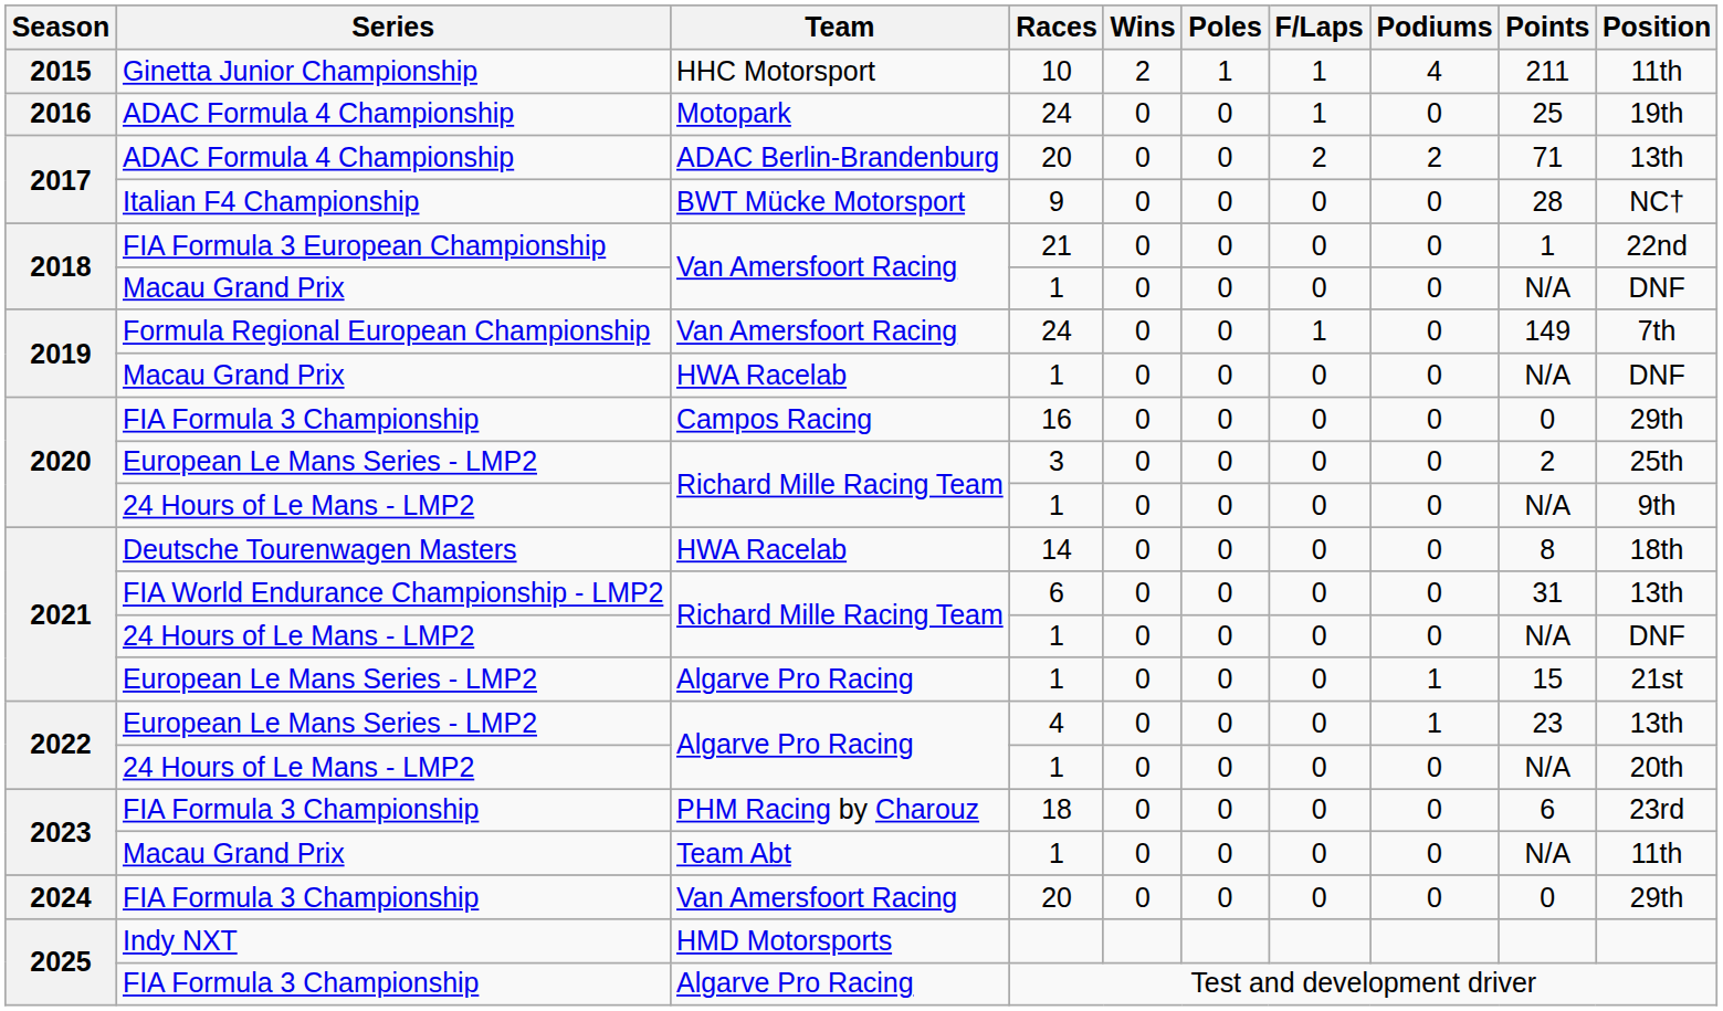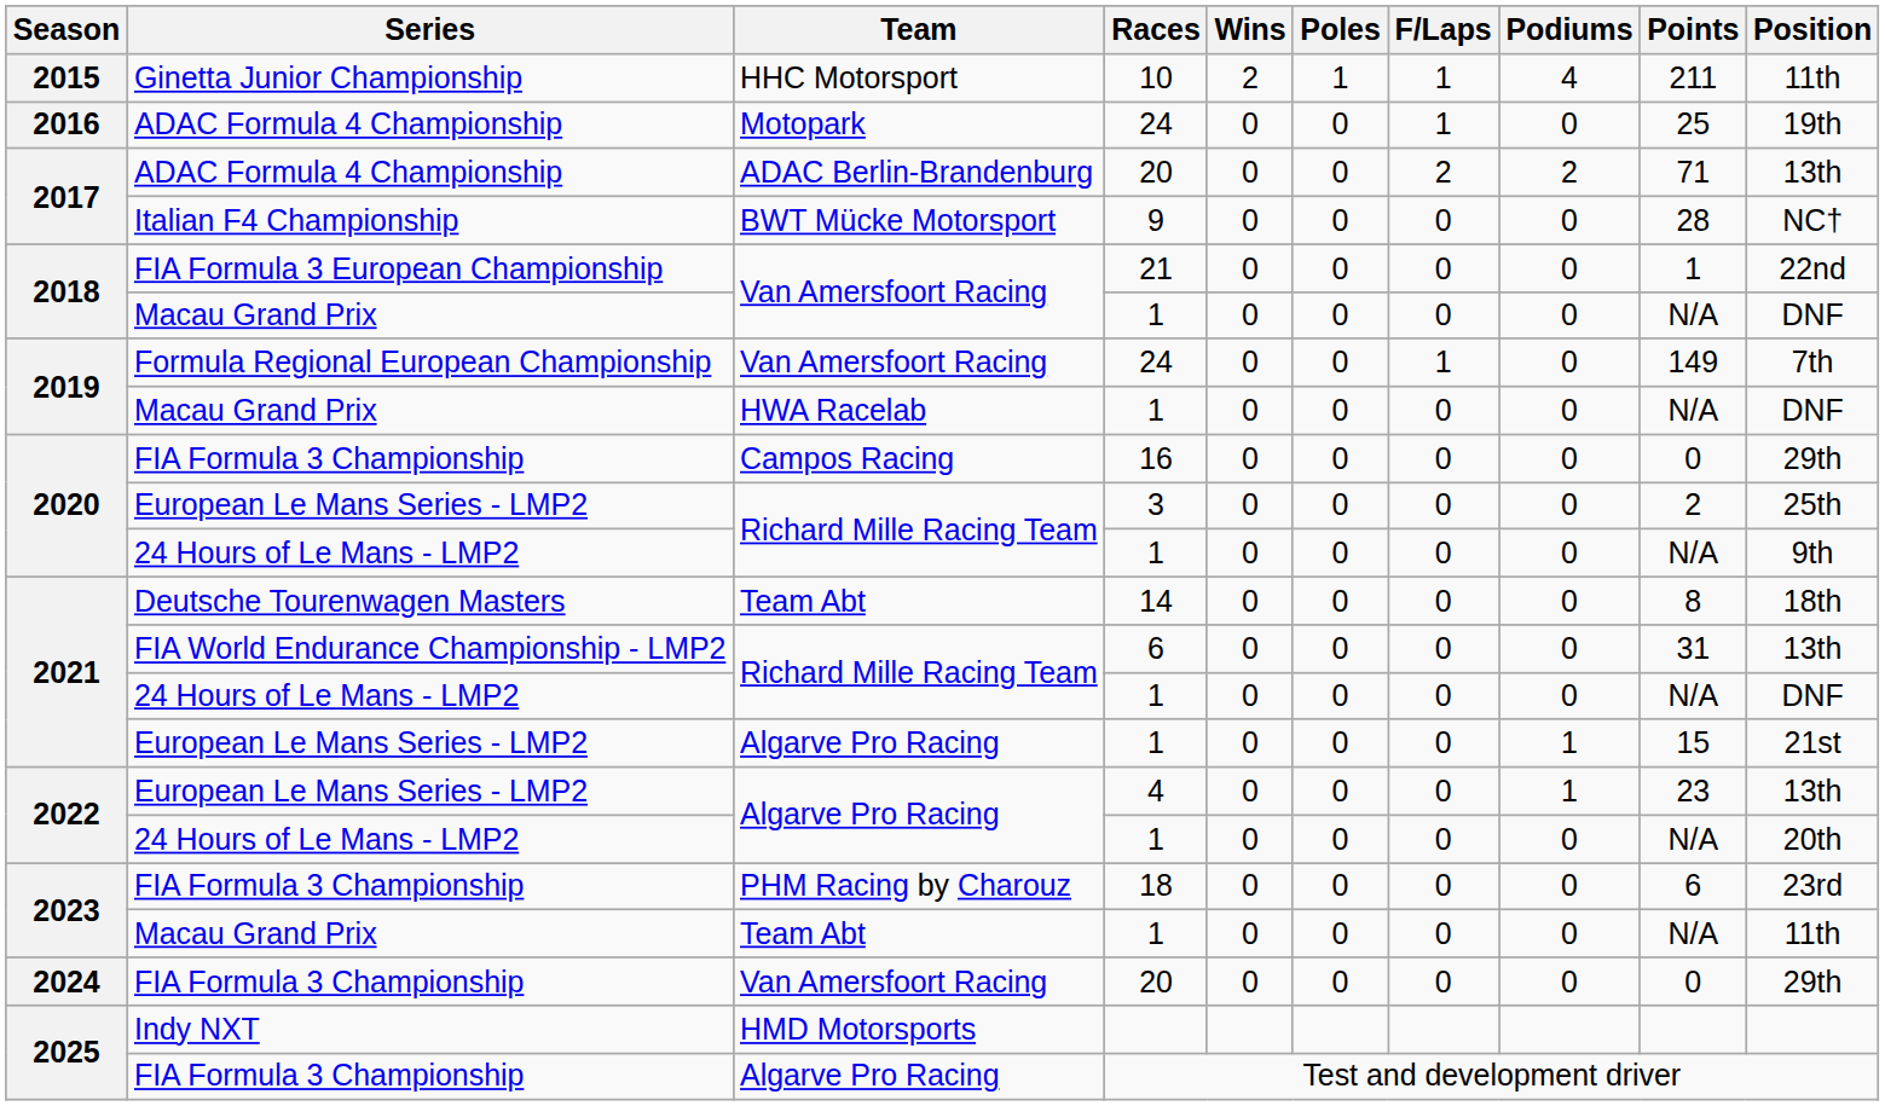14 | Team: HWA Racelab -> Team Abt
